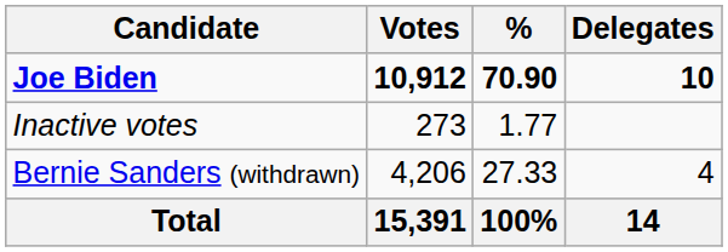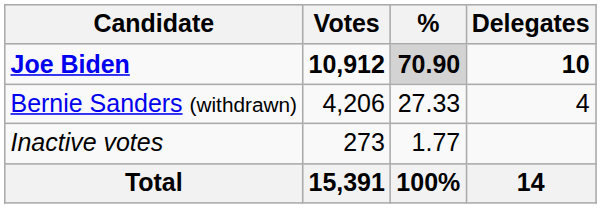Joe Biden | %: no background -> lightgrey background
rows swapped: Bernie Sanders (withdrawn) <-> Inactive votes
